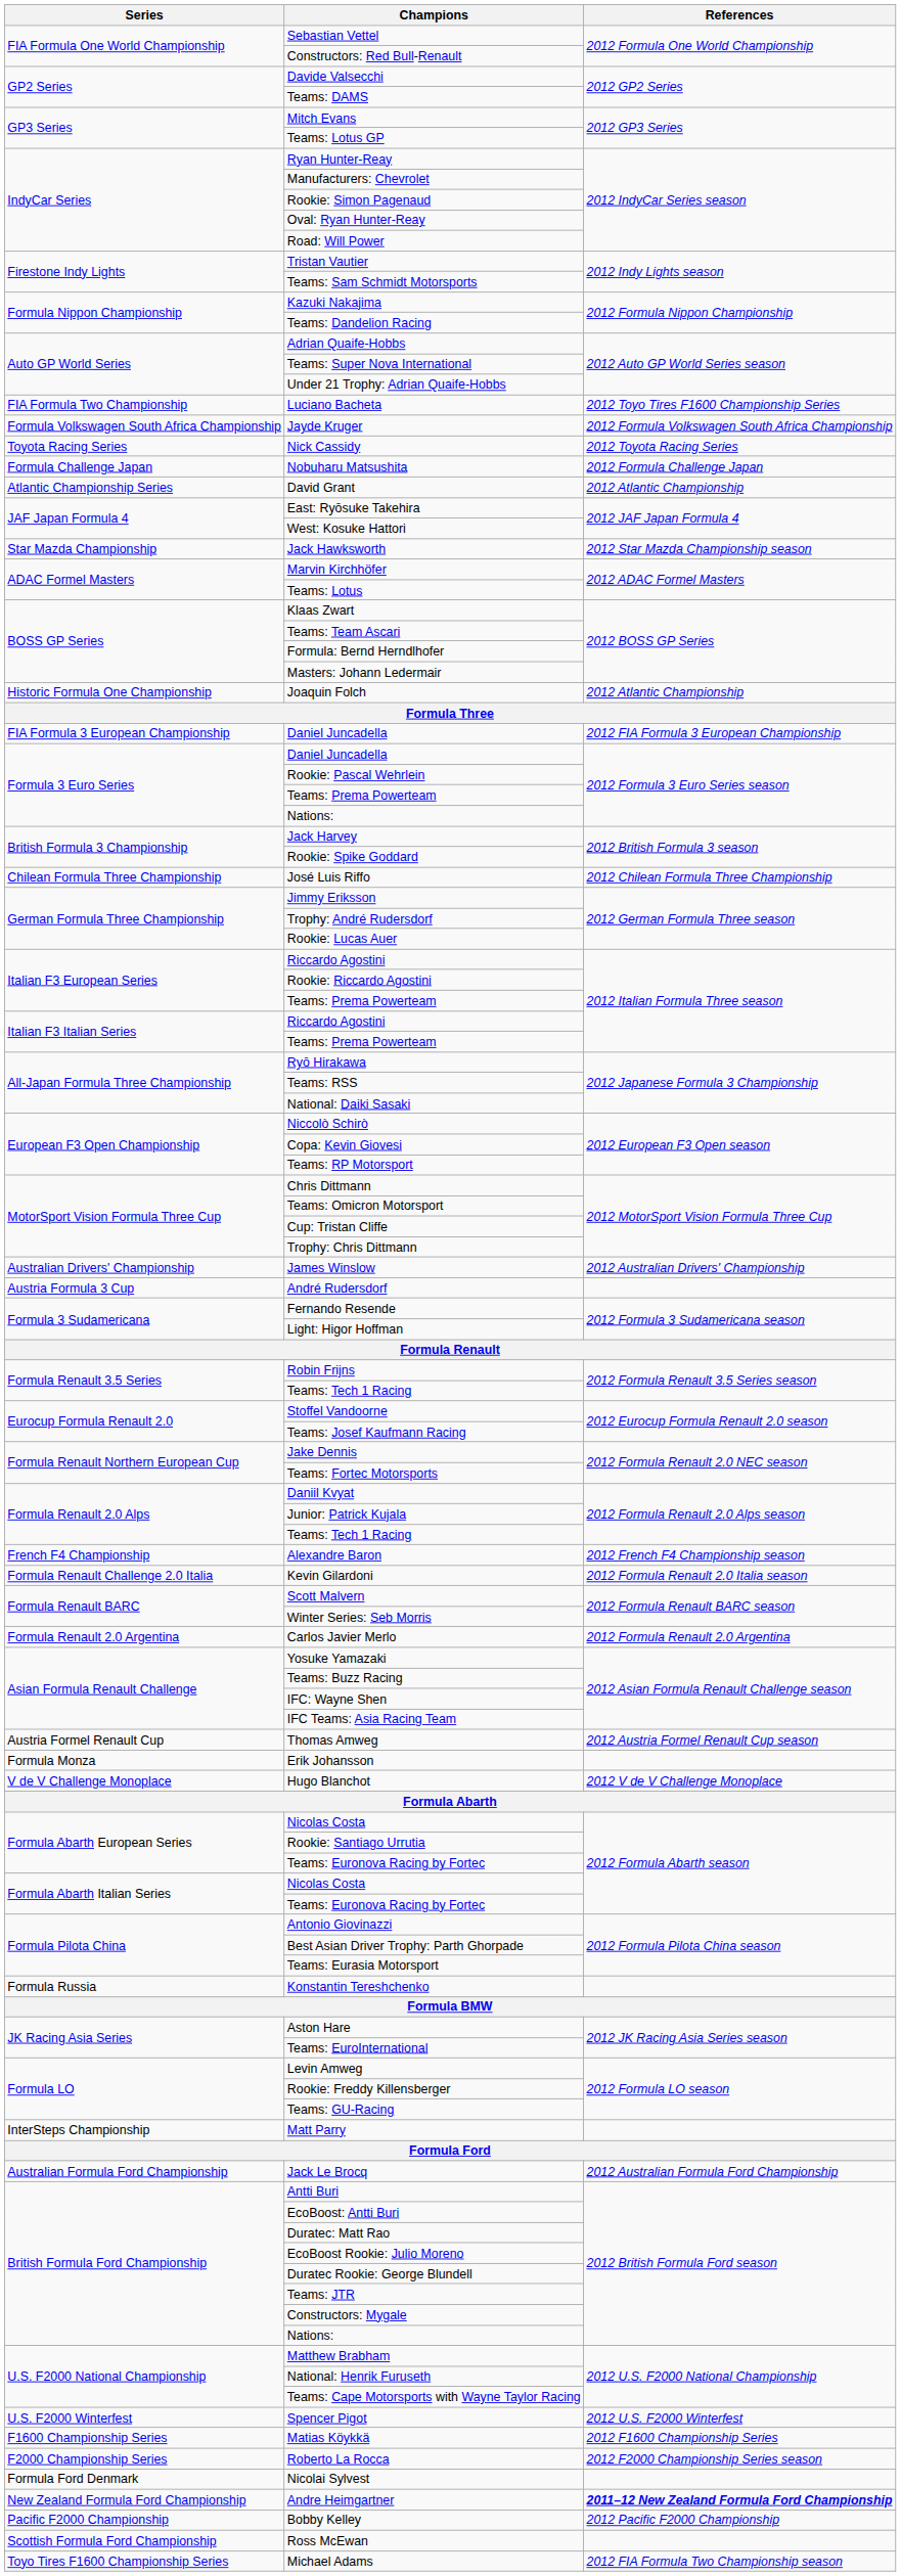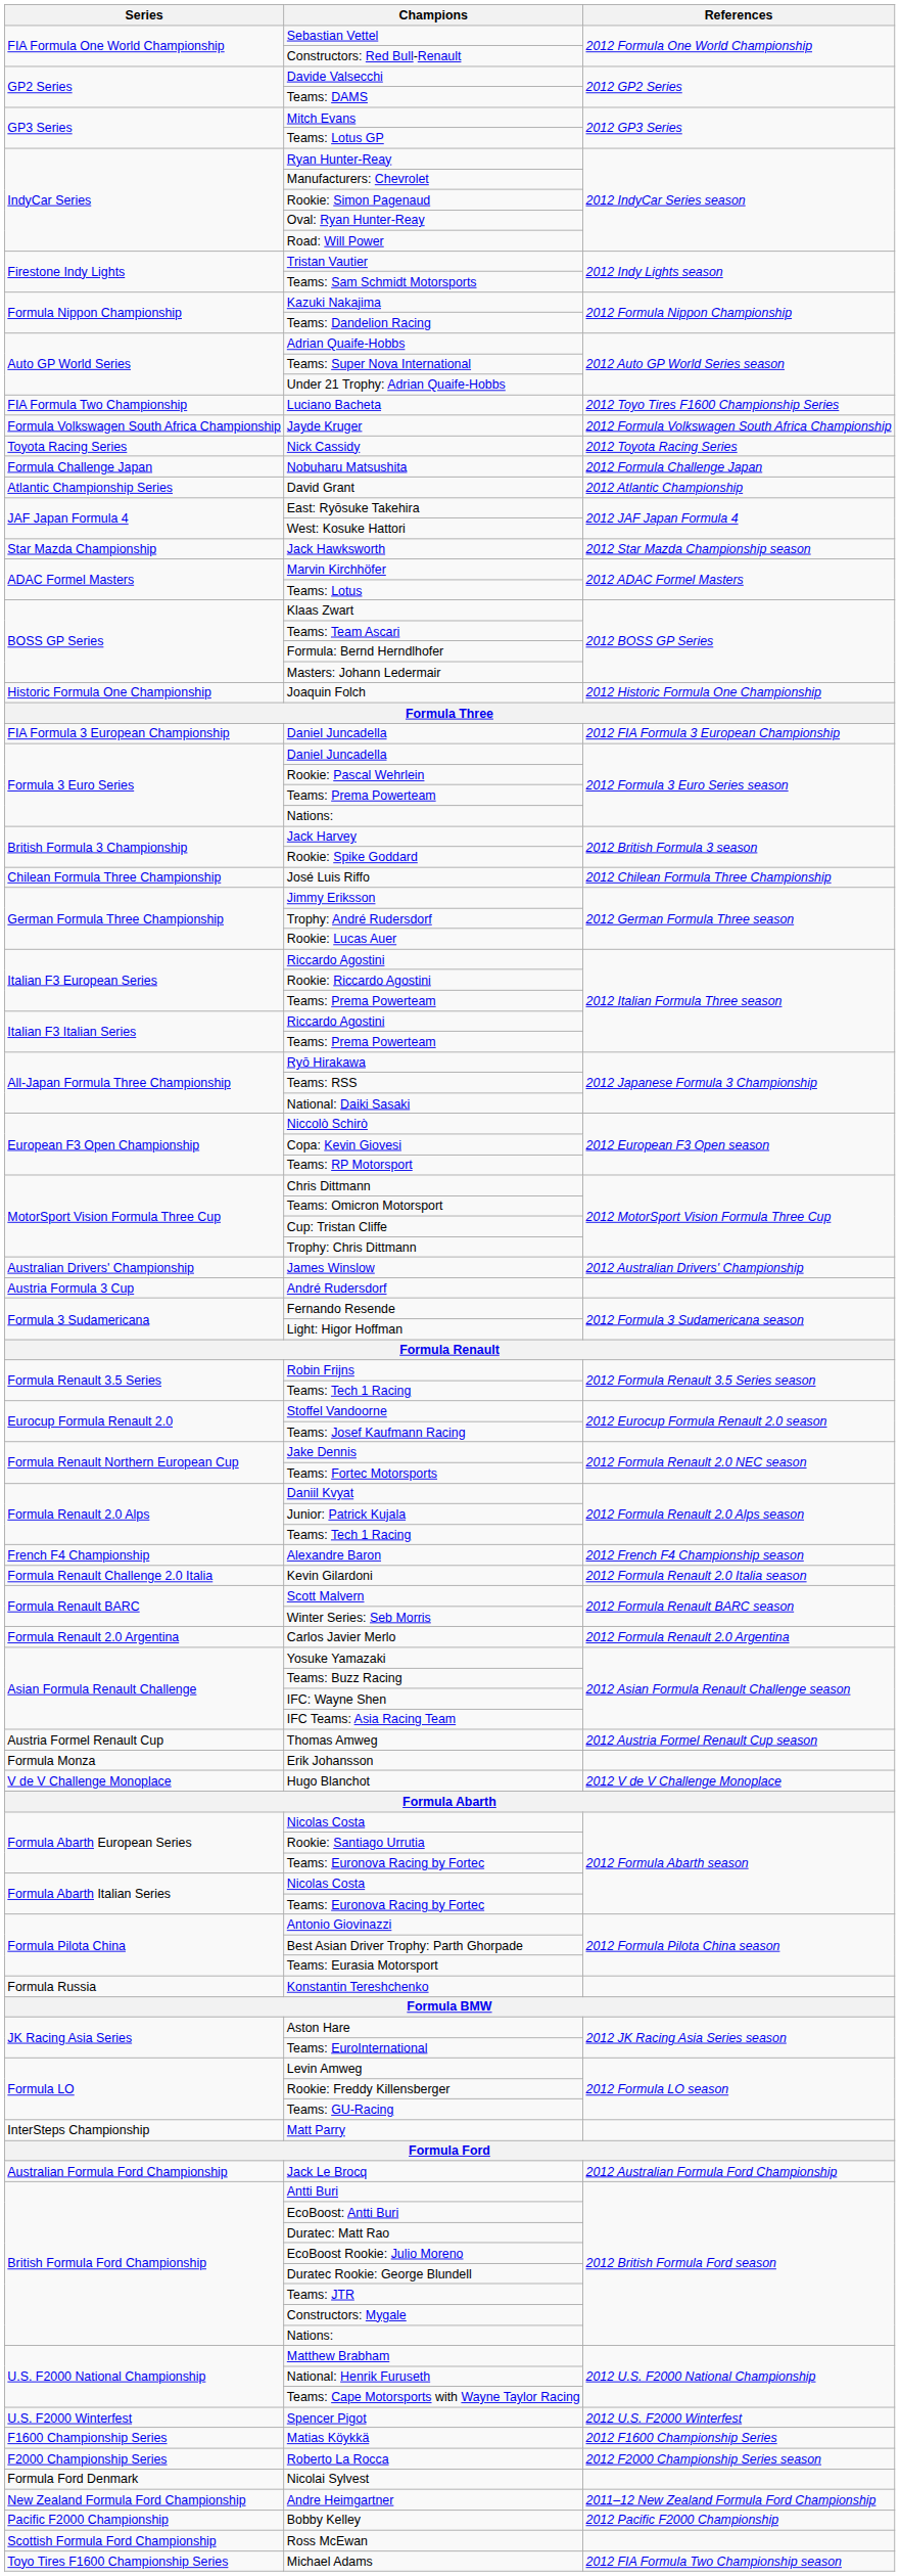Joaquin Folch | References: 2012 Atlantic Championship -> 2012 Historic Formula One Championship
Andre Heimgartner | References: bold -> normal
